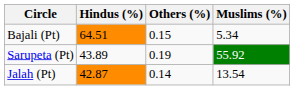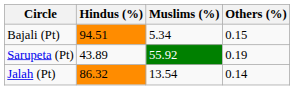columns swapped: Muslims (%) <-> Others (%)
Bajali (Pt) | Hindus (%): 64.51 -> 94.51
Jalah (Pt) | Hindus (%): 42.87 -> 86.32
